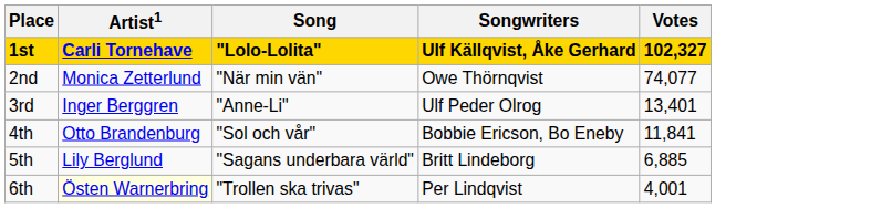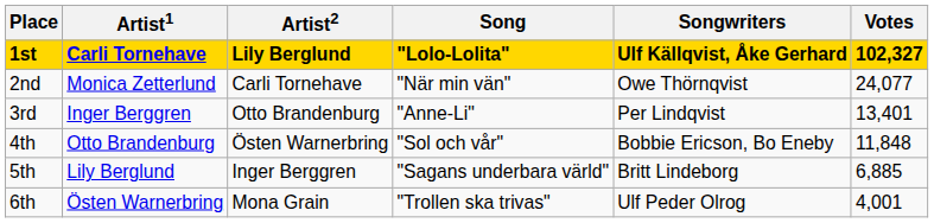+ column: Artist2 | Lily Berglund | Carli Tornehave | Otto Brandenburg | Östen Warnerbring | Inger Berggren | Mona Grain
2nd | Votes: 74,077 -> 24,077
3rd | Songwriters: Ulf Peder Olrog -> Per Lindqvist
4th | Votes: 11,841 -> 11,848
6th | Artist1: lightyellow background -> no background
6th | Songwriters: Per Lindqvist -> Ulf Peder Olrog
